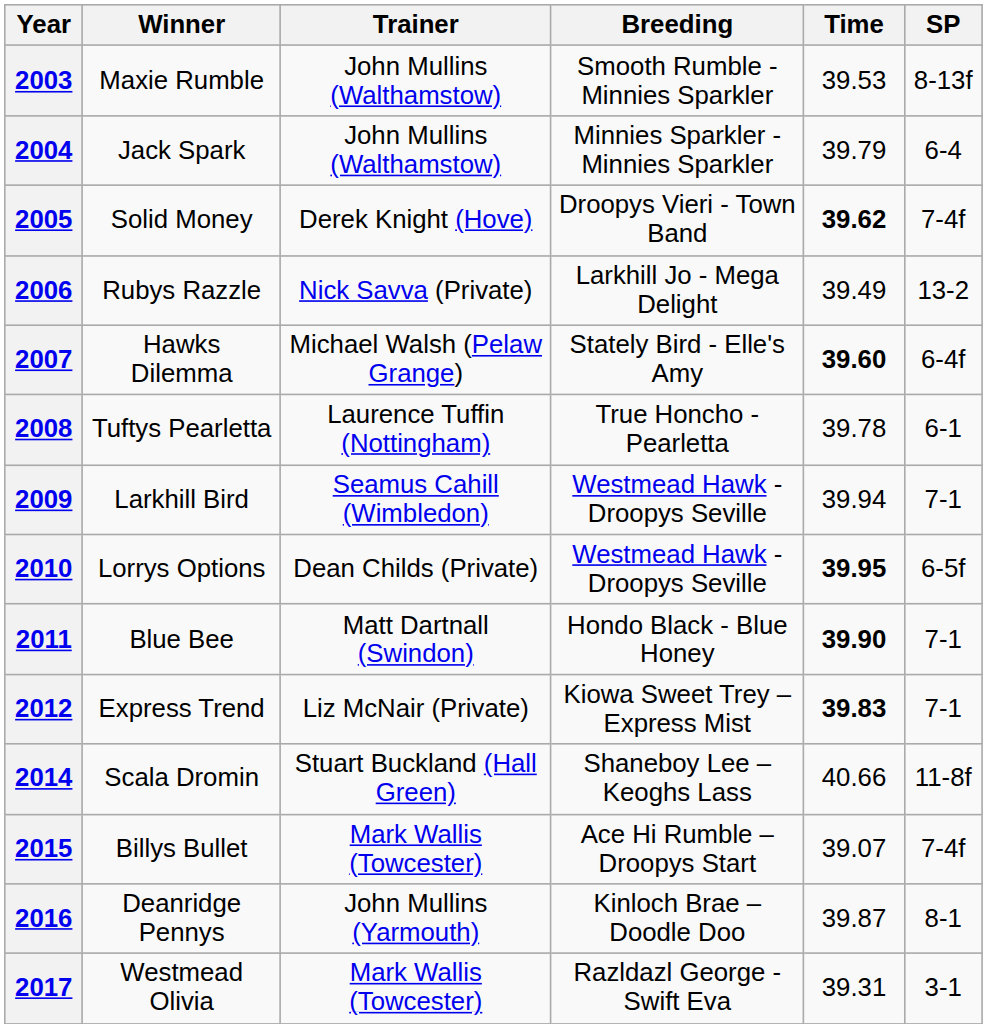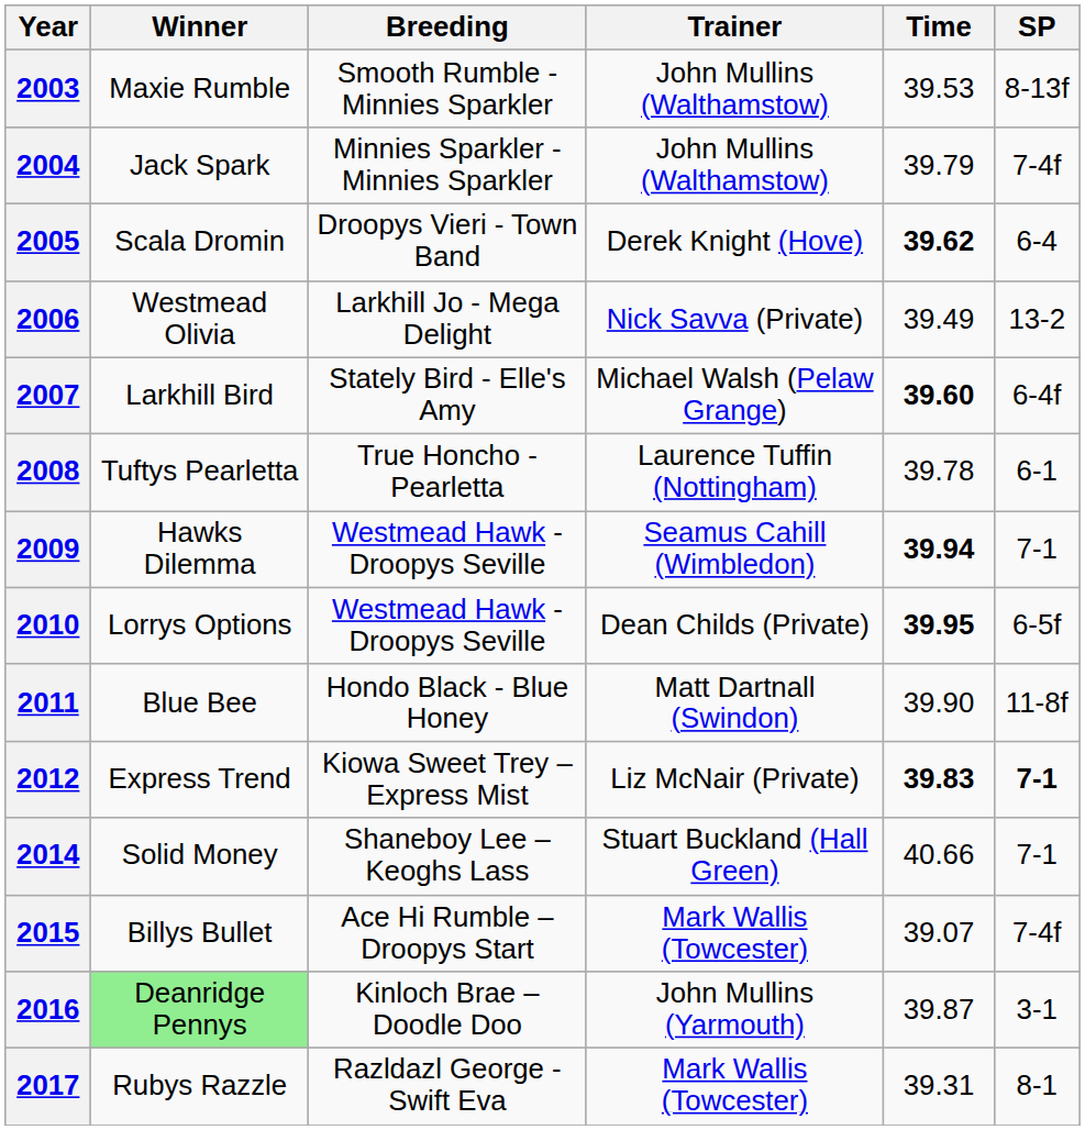columns swapped: Breeding <-> Trainer
2004 | SP: 6-4 -> 7-4f
2005 | Winner: Solid Money -> Scala Dromin
2005 | SP: 7-4f -> 6-4
2006 | Winner: Rubys Razzle -> Westmead Olivia
2007 | Winner: Hawks Dilemma -> Larkhill Bird
2009 | Winner: Larkhill Bird -> Hawks Dilemma
2009 | Time: normal -> bold
2011 | Time: bold -> normal
2011 | SP: 7-1 -> 11-8f
2012 | SP: normal -> bold
2014 | Winner: Scala Dromin -> Solid Money
2014 | SP: 11-8f -> 7-1
2016 | Winner: no background -> lightgreen background
2016 | SP: 8-1 -> 3-1
2017 | Winner: Westmead Olivia -> Rubys Razzle
2017 | SP: 3-1 -> 8-1
